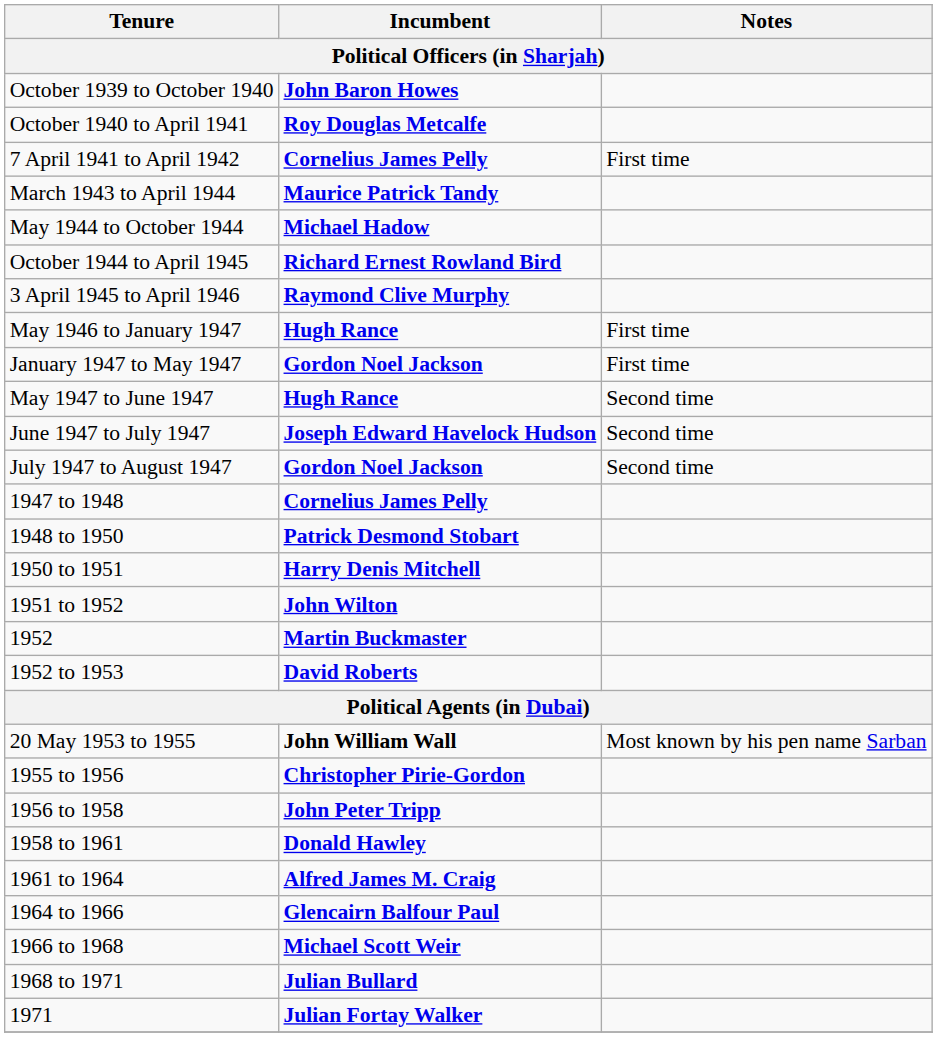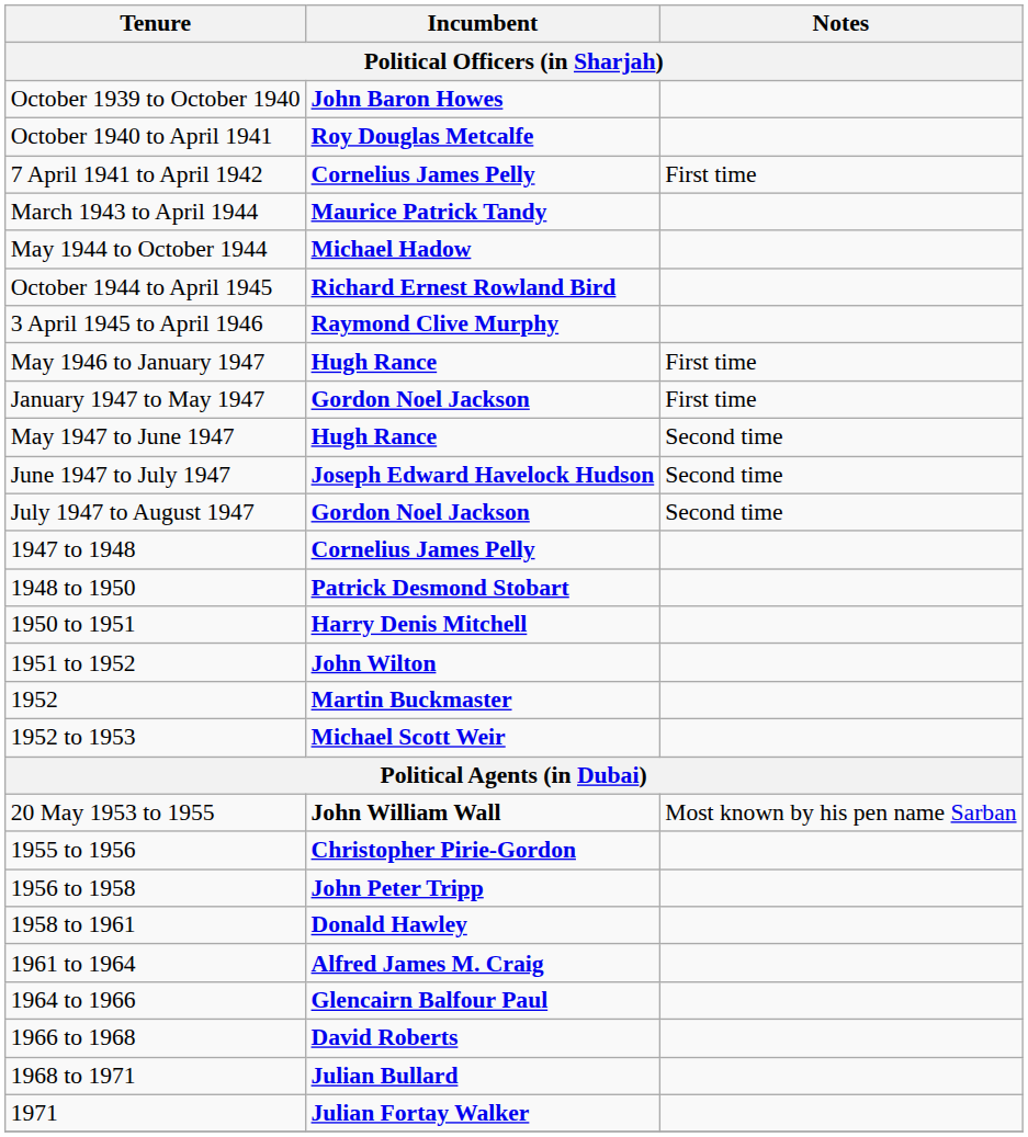1952 to 1953 | Incumbent: David Roberts -> Michael Scott Weir
1966 to 1968 | Incumbent: Michael Scott Weir -> David Roberts
